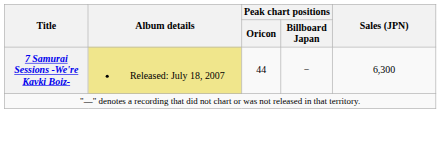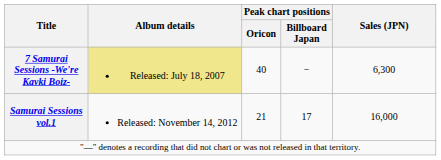7 Samurai Sessions -We're Kavki Boiz- | Peak chart positions / Oricon: 44 -> 40
+ row: Samurai Sessions vol.1 | Released: November 14, 2012 | 21 | 17 | 16,000
